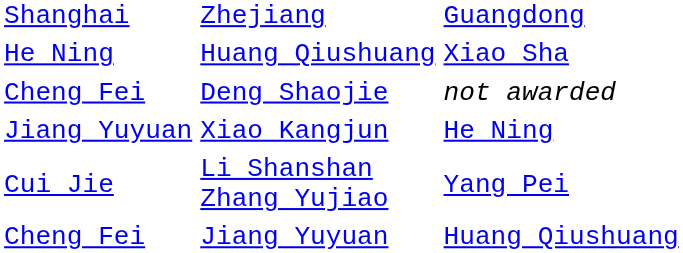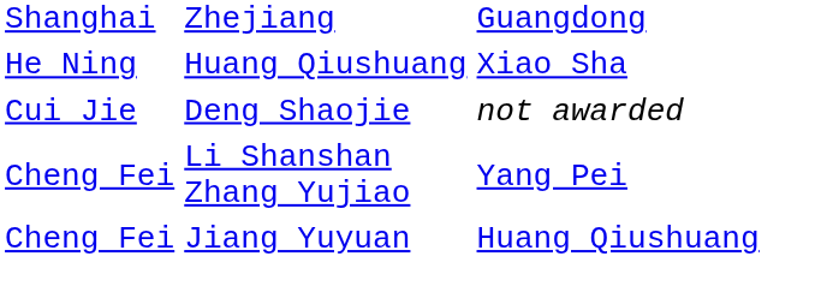Deng Shaojie | column 2: Cheng Fei -> Cui Jie
- row: Jiang Yuyuan | Xiao Kangjun | He Ning
Li Shanshan Zhang Yujiao | column 2: Cui Jie -> Cheng Fei
